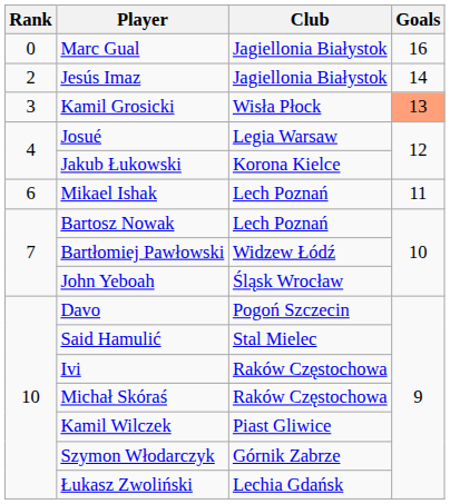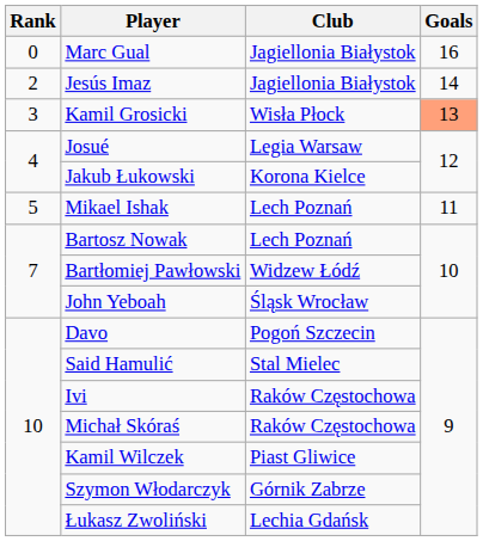Mikael Ishak | Rank: 6 -> 5
